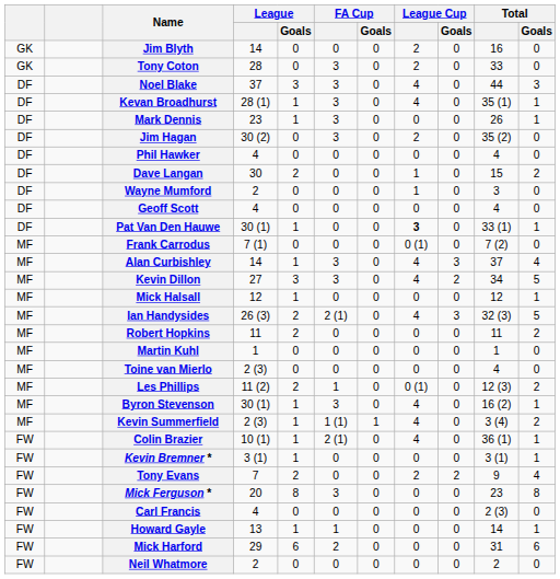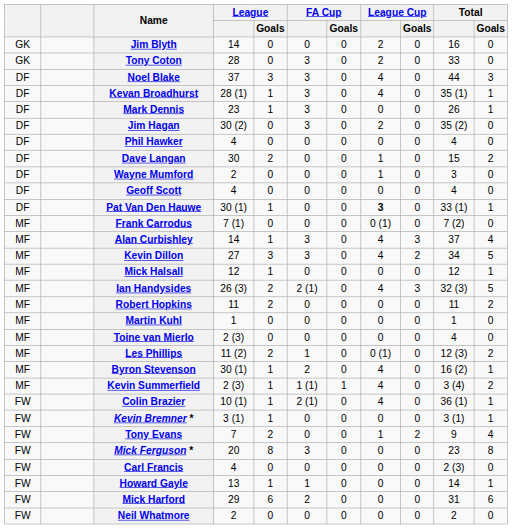Byron Stevenson | FA Cup: 3 -> 2
Tony Evans | League Cup: 2 -> 1
